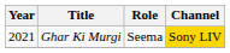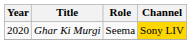Ghar Ki Murgi | Year: 2021 -> 2020
